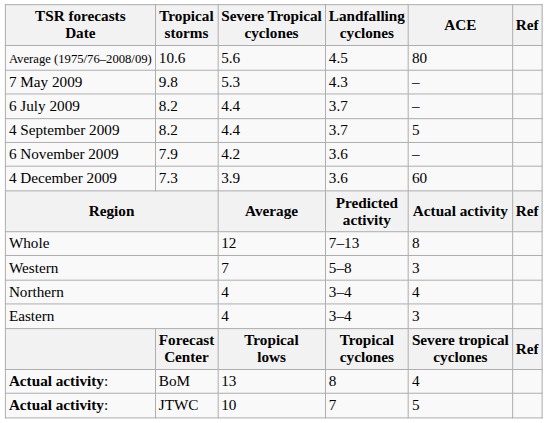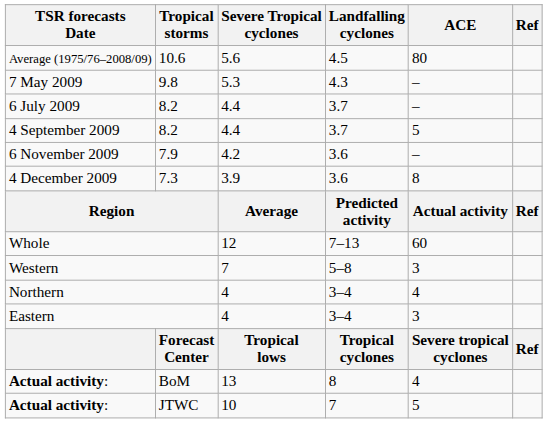4 December 2009 | ACE: 60 -> 8
Whole | ACE: 8 -> 60
